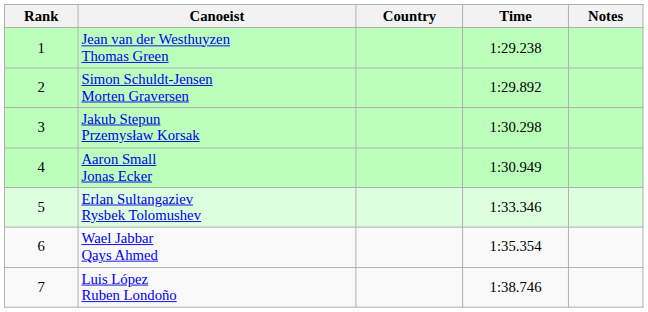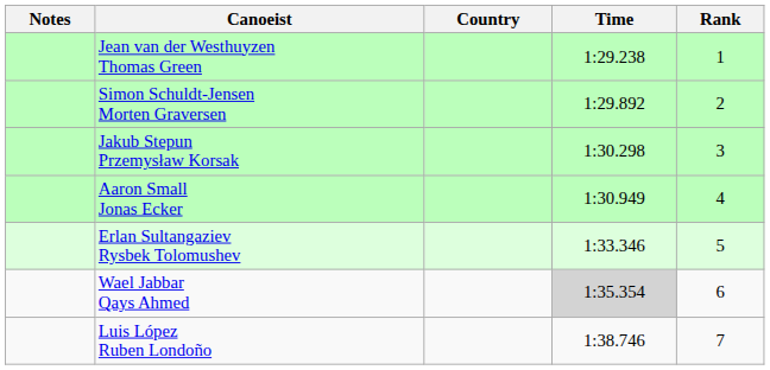columns swapped: Rank <-> Notes
Wael Jabbar Qays Ahmed | Time: no background -> lightgrey background
